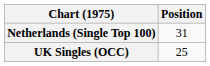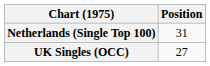UK Singles (OCC) | Position: 25 -> 27
